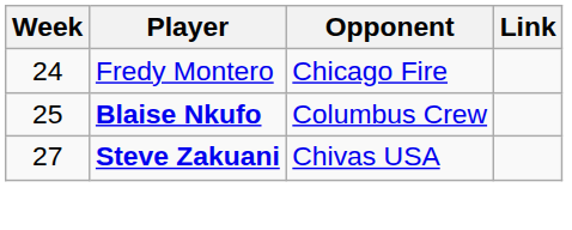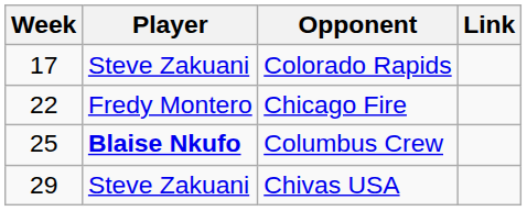+ row: 17 | Steve Zakuani | Colorado Rapids
Chicago Fire | Week: 24 -> 22
Chivas USA | Week: 27 -> 29
Chivas USA | Player: bold -> normal
